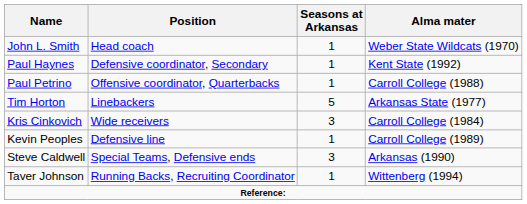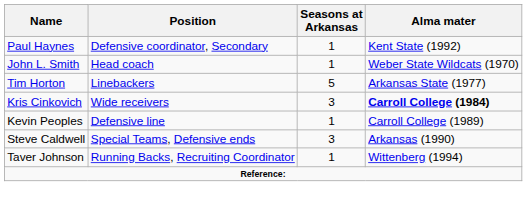rows swapped: John L. Smith <-> Paul Haynes
- row: Paul Petrino | Offensive coordinator, Quarterbacks | 1 | Carroll College (1988)
Kris Cinkovich | Alma mater: normal -> bold
